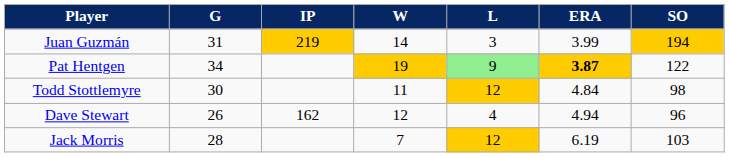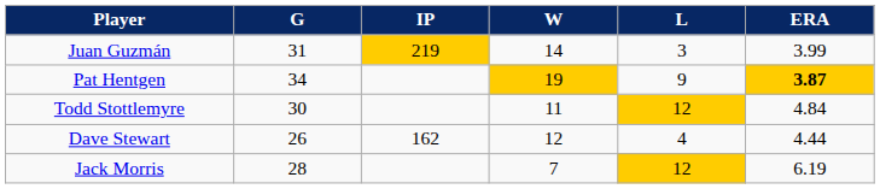- column: SO | 194 | 122 | 98 | 96 | 103
Pat Hentgen | L: lightgreen background -> no background
Dave Stewart | ERA: 4.94 -> 4.44
